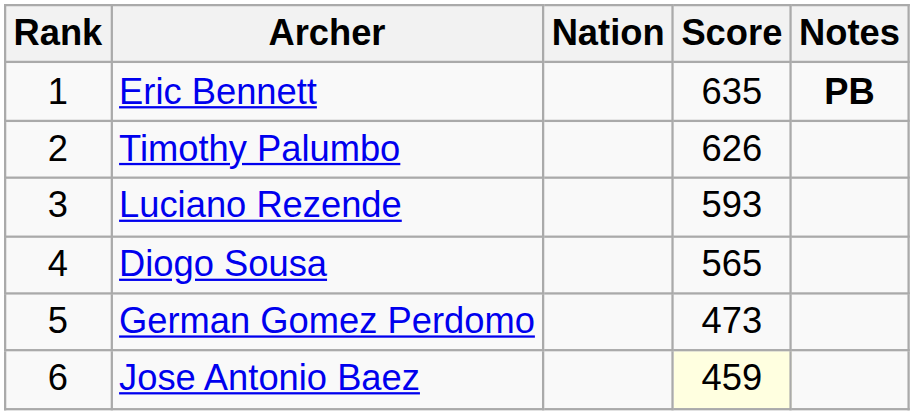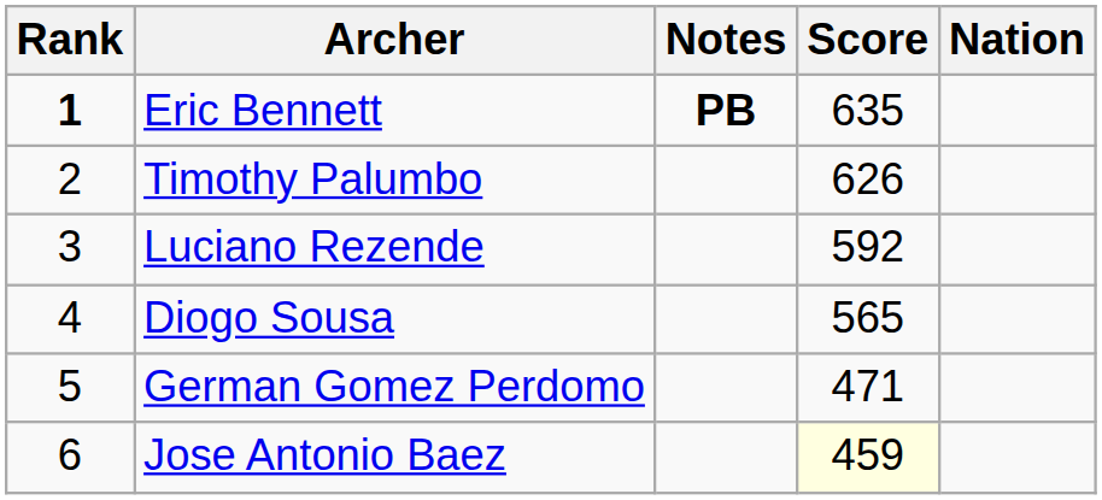columns swapped: Nation <-> Notes
Eric Bennett | Rank: normal -> bold
Luciano Rezende | Score: 593 -> 592
German Gomez Perdomo | Score: 473 -> 471
